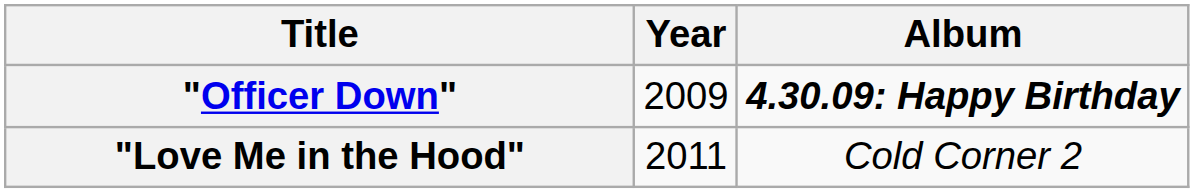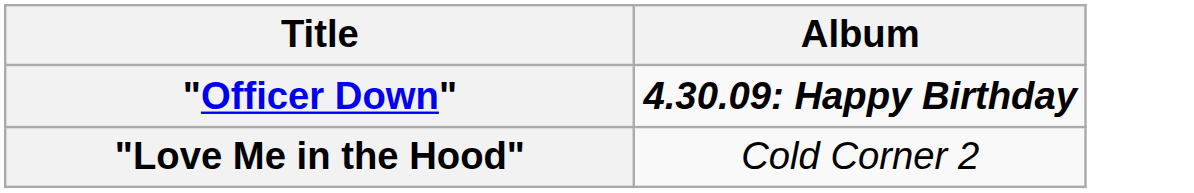- column: Year | 2009 | 2011
